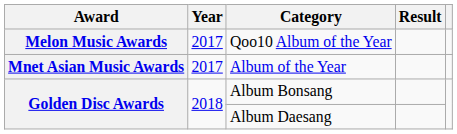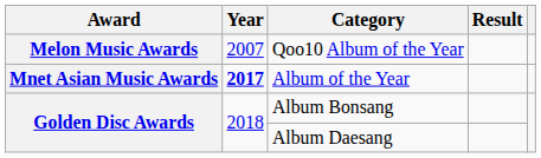Qoo10 Album of the Year | Year: 2017 -> 2007
Album of the Year | Year: normal -> bold
